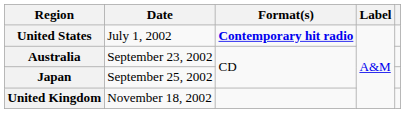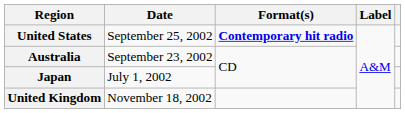United States | Date: July 1, 2002 -> September 25, 2002
Japan | Date: September 25, 2002 -> July 1, 2002
